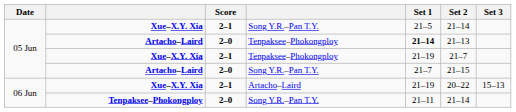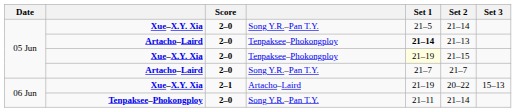Xue–X.Y. Xia / Song Y.R.–Pan T.Y. | Score: 2–1 -> 2–0
Xue–X.Y. Xia / Tenpaksee–Phokongploy | Score: 2–1 -> 2–0
Xue–X.Y. Xia / Tenpaksee–Phokongploy | Set 1: no background -> lightyellow background
Xue–X.Y. Xia / Tenpaksee–Phokongploy | Set 2: 21–7 -> 21–15
Artacho–Laird / Song Y.R.–Pan T.Y. | Set 2: 21–15 -> 21–7
